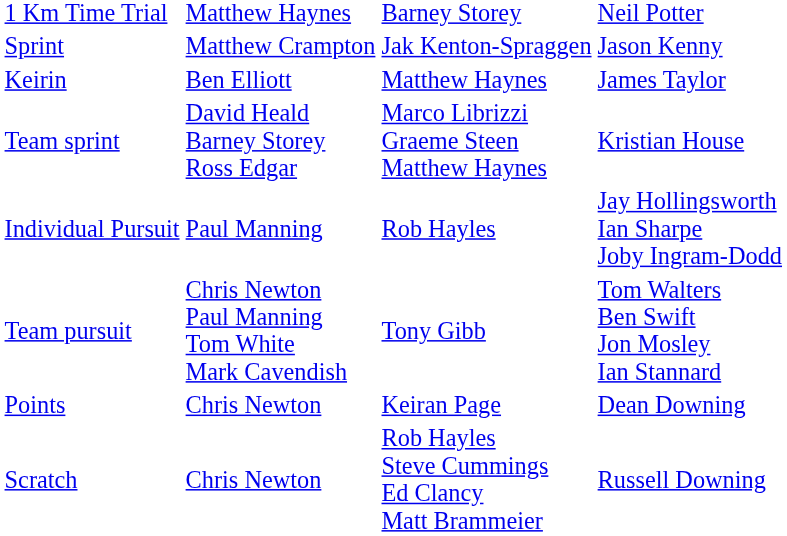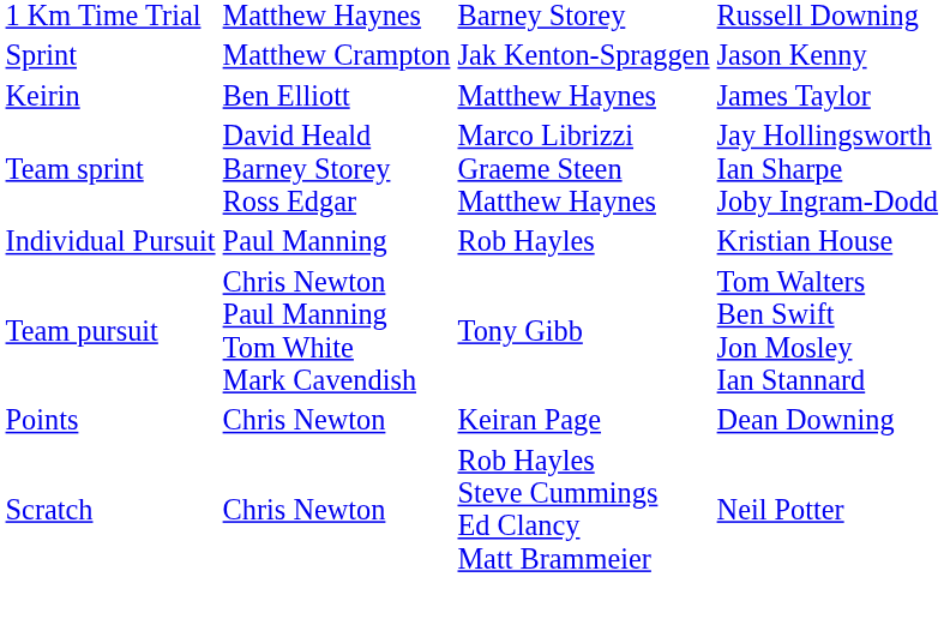1 Km Time Trial | column 4: Neil Potter -> Russell Downing
Team sprint | column 4: Kristian House -> Jay Hollingsworth Ian Sharpe Joby Ingram-Dodd
Individual Pursuit | column 4: Jay Hollingsworth Ian Sharpe Joby Ingram-Dodd -> Kristian House
Scratch | column 4: Russell Downing -> Neil Potter
